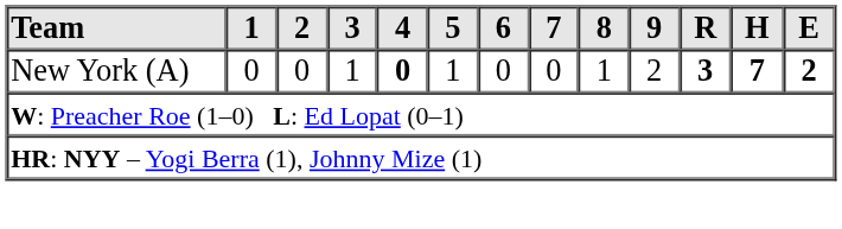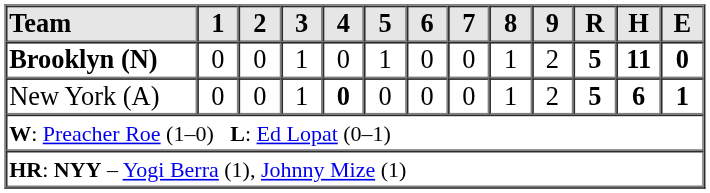+ row: Brooklyn (N) | 0 | 0 | 1 | 0 | 1 | 0 | 0 | 1 | 2 | 5 | 11 | 0
New York (A) | 5: 1 -> 0
New York (A) | R: 3 -> 5
New York (A) | H: 7 -> 6
New York (A) | E: 2 -> 1
